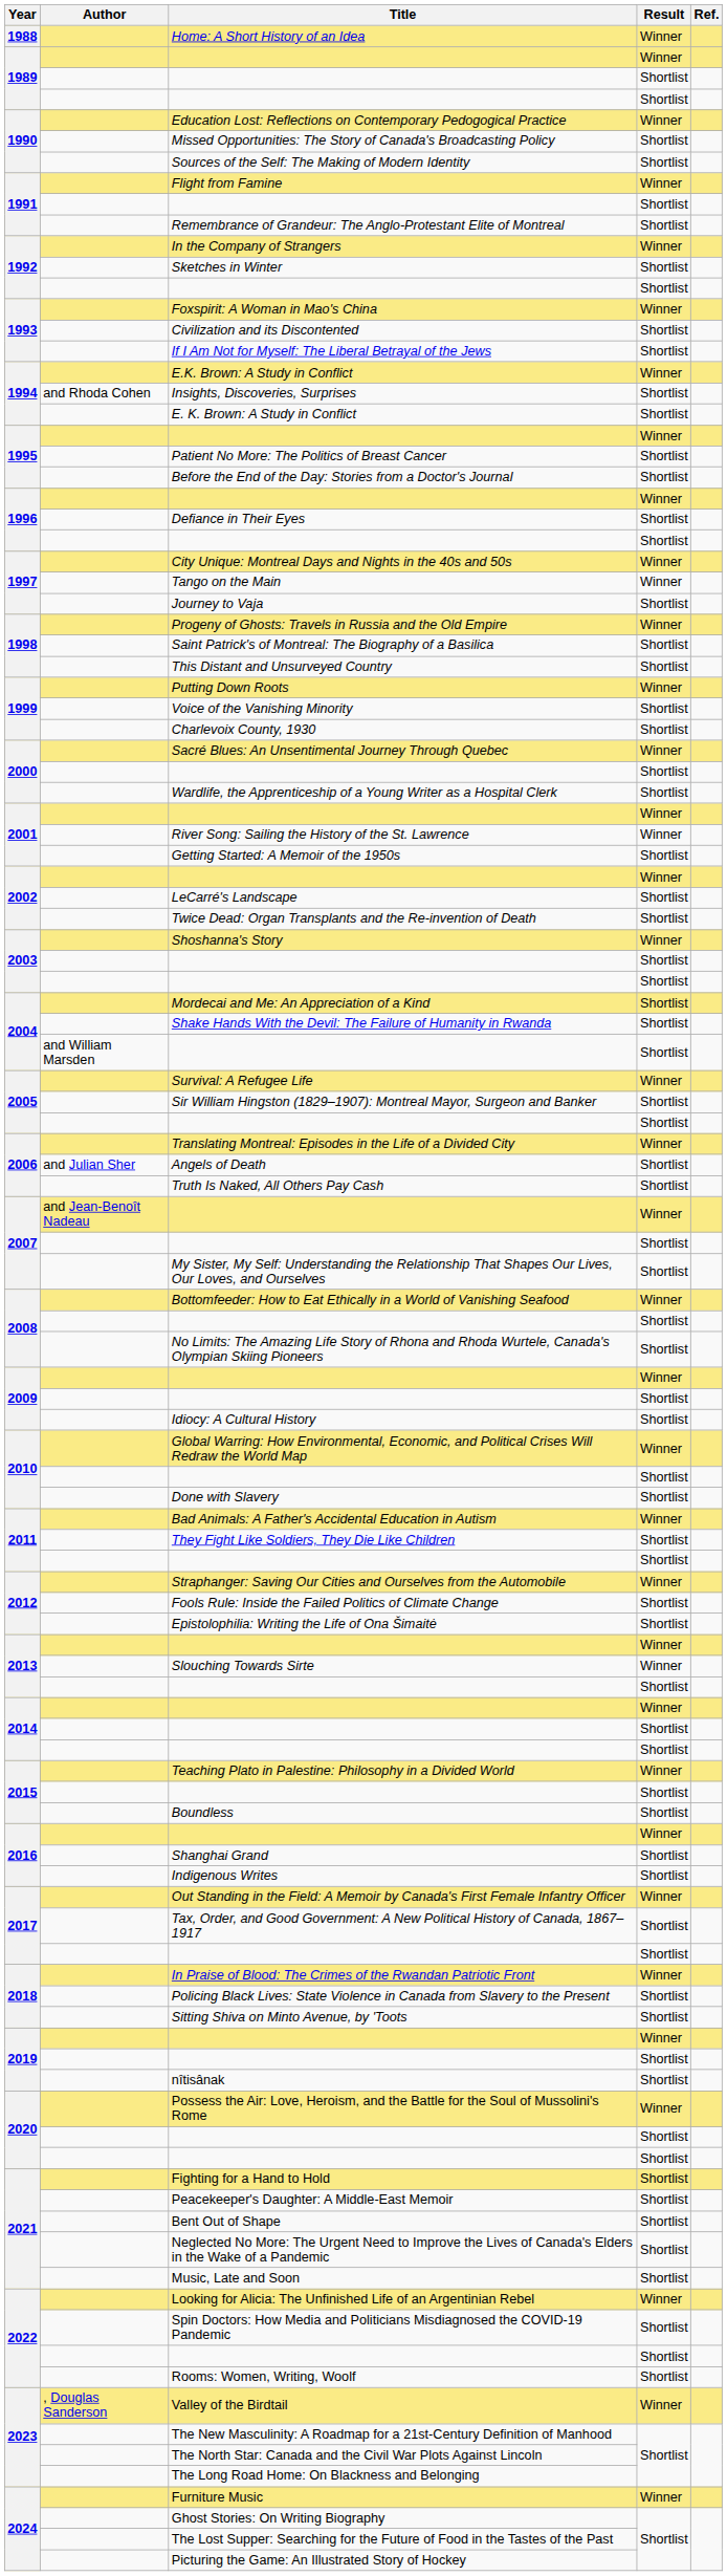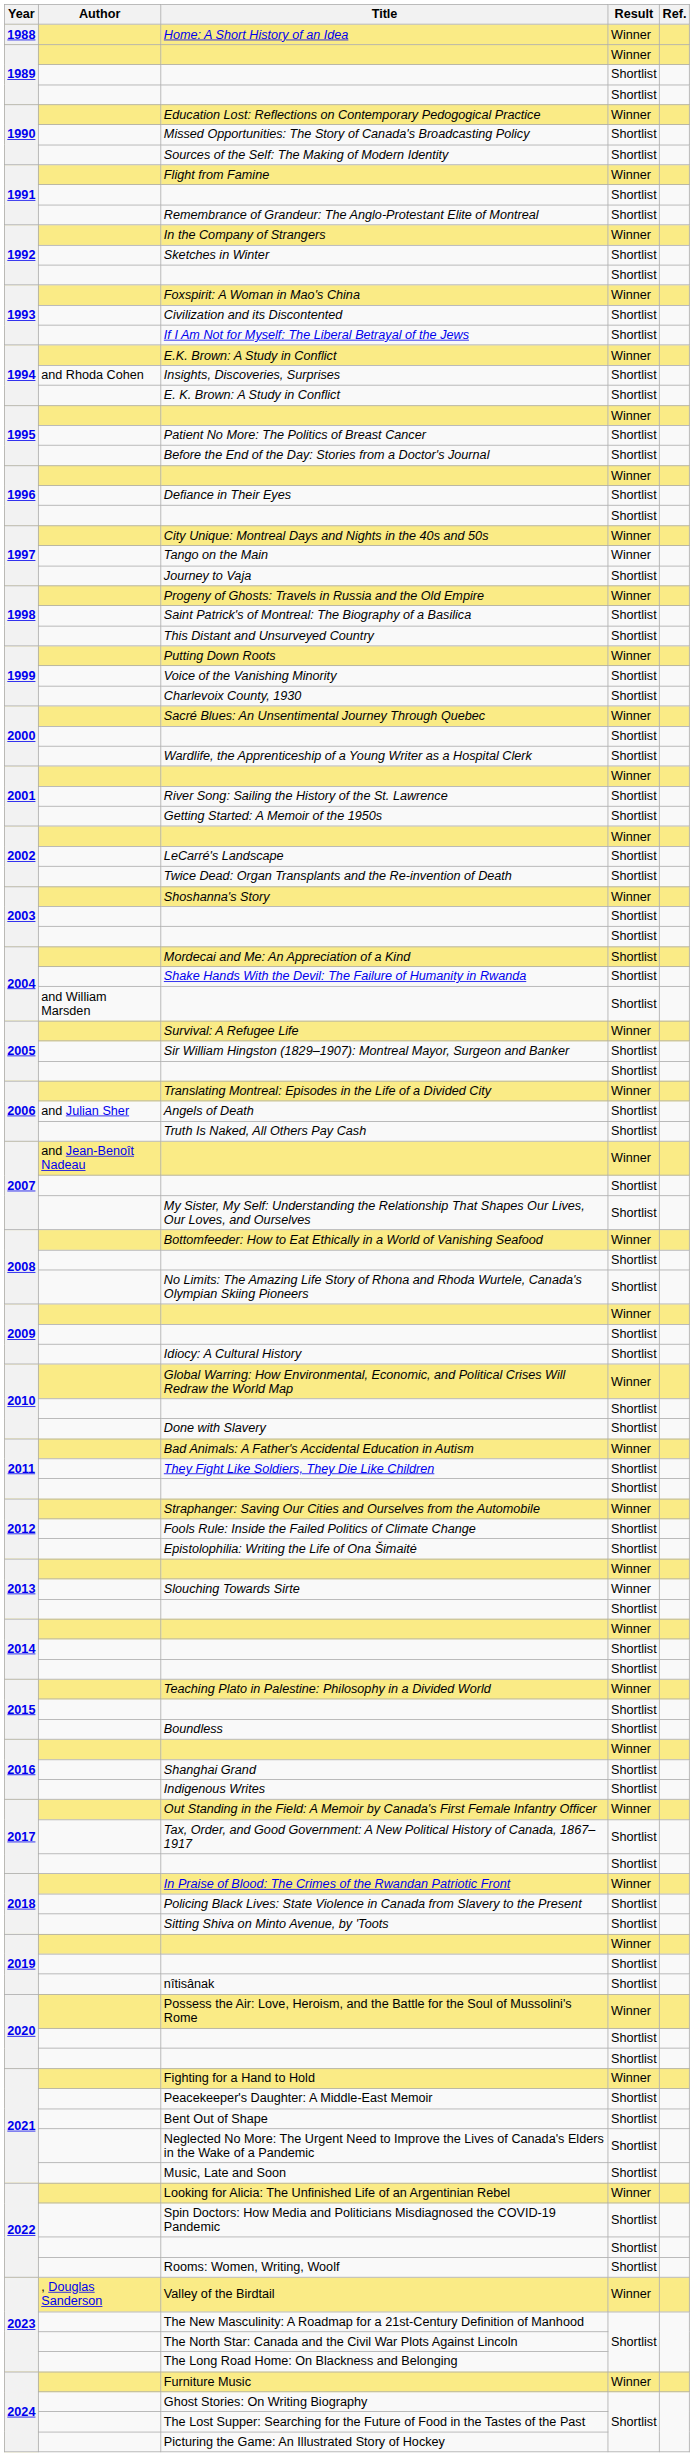River Song: Sailing the History of the St. Lawrence | Result: Winner -> Shortlist
Fighting for a Hand to Hold | Result: Shortlist -> Winner
